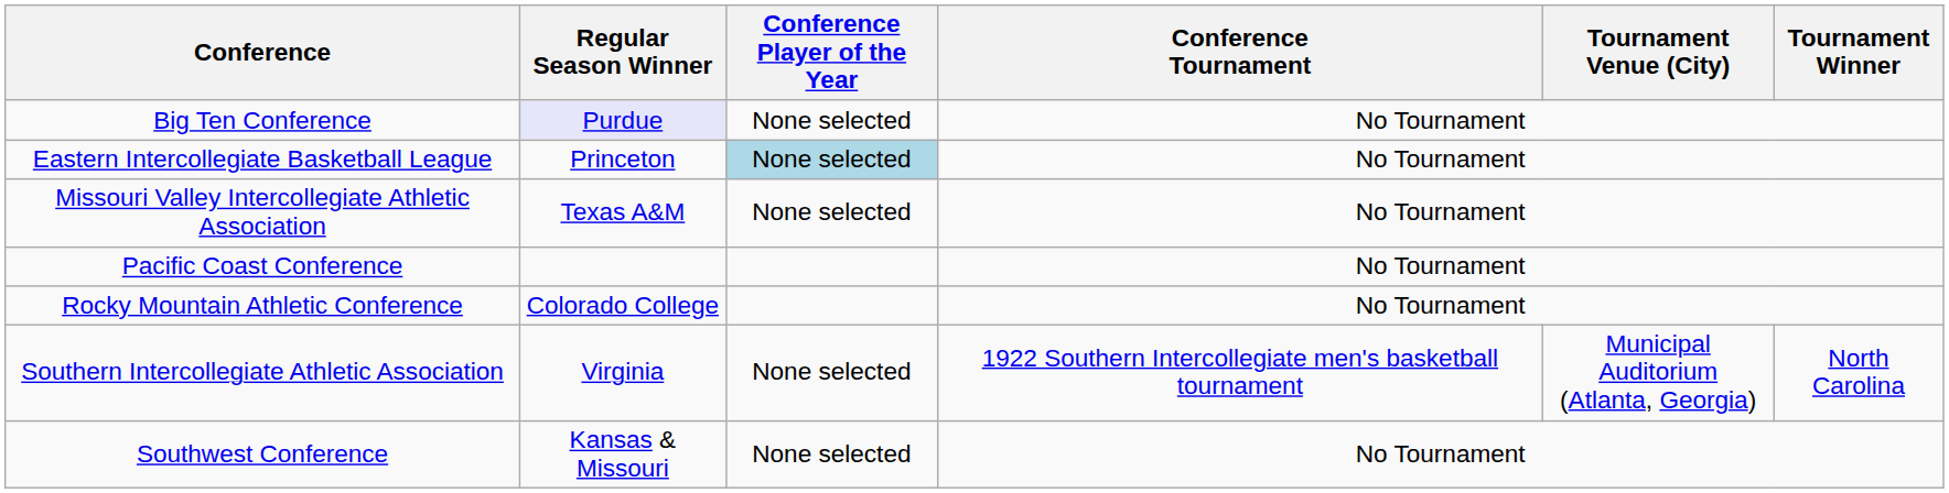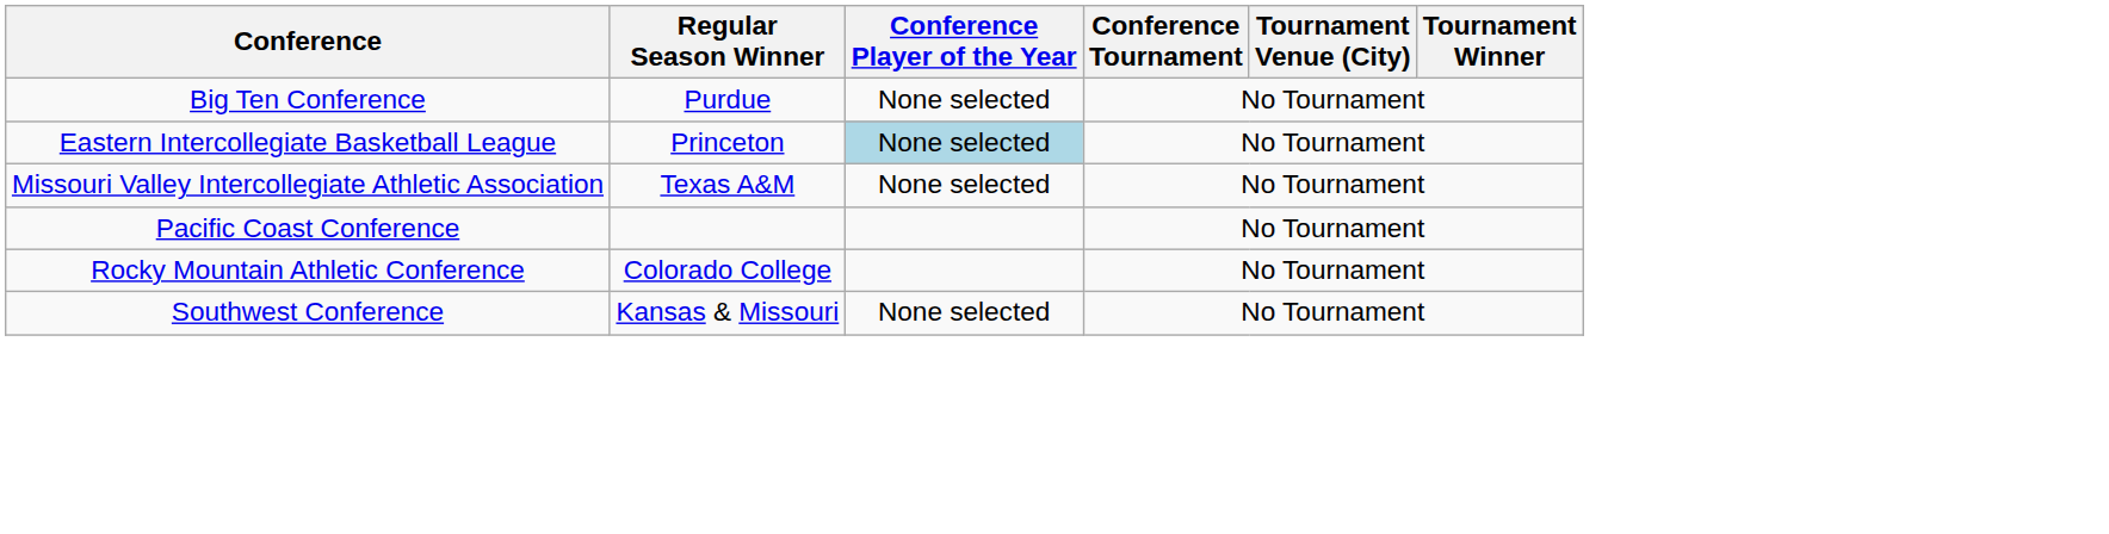Big Ten Conference | Regular Season Winner: lavender background -> no background
- row: Southern Intercollegiate Athletic Association | Virginia | None selected | 1922 Southern Intercollegiate men's basketball tournament | Municipal Auditorium (Atlanta, Georgia) | North Carolina
